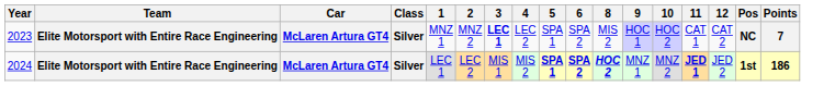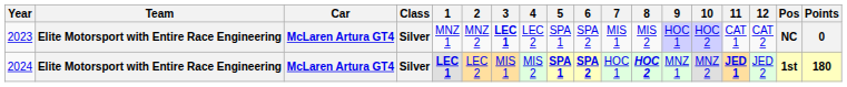+ column: 7 | MIS 1 | HOC 1
2023 | Points: 7 -> 0
2024 | 1: normal -> bold
2024 | Points: 186 -> 180
